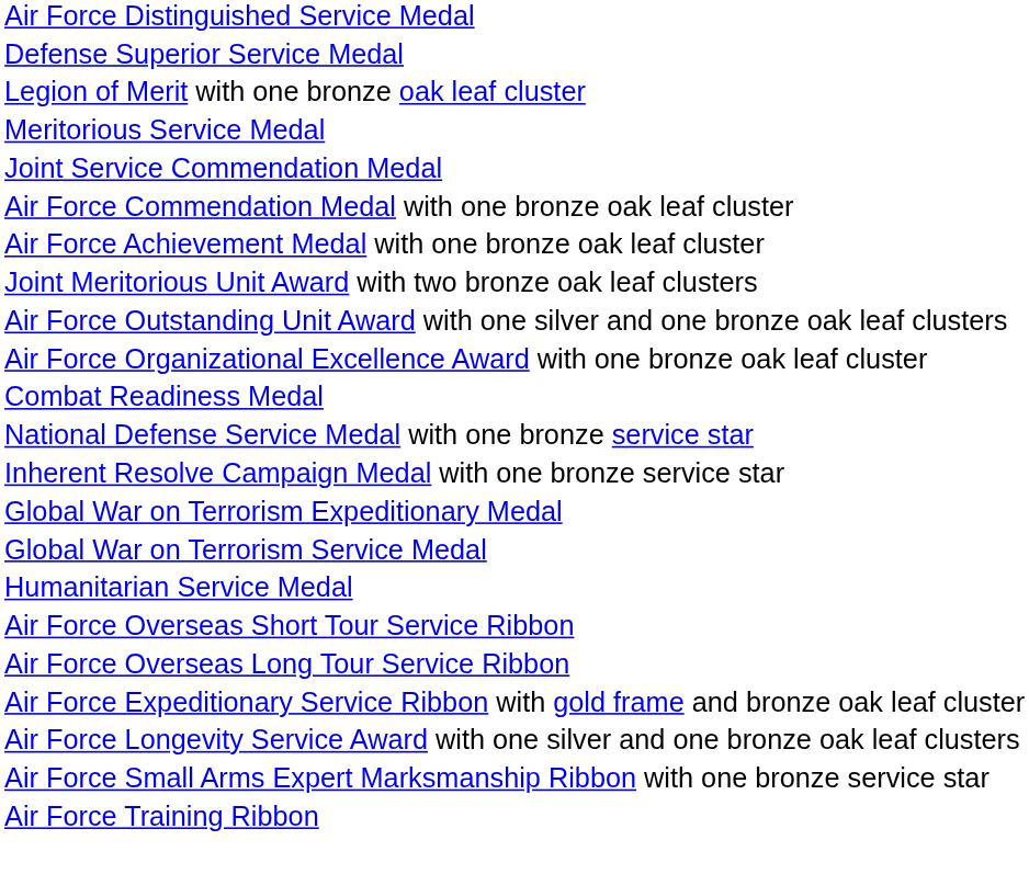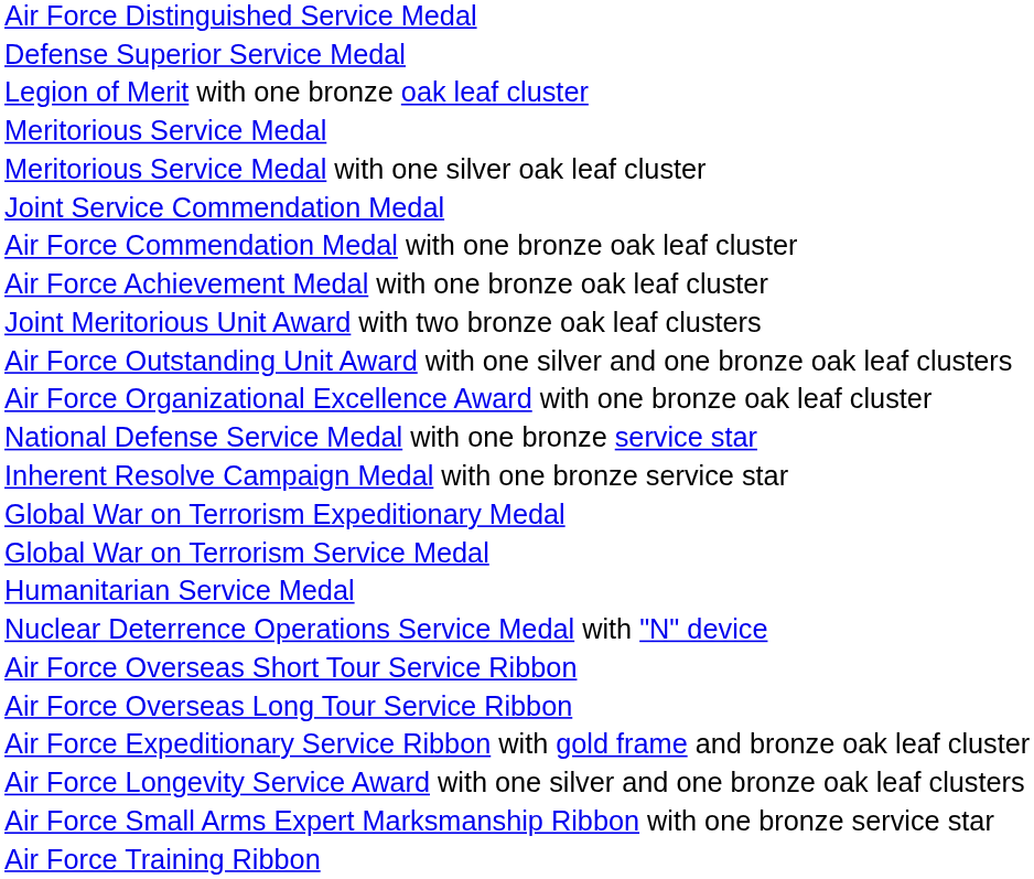+ row: Meritorious Service Medal with one silver oak leaf cluster
- row: Combat Readiness Medal
+ row: Nuclear Deterrence Operations Service Medal with "N" device
